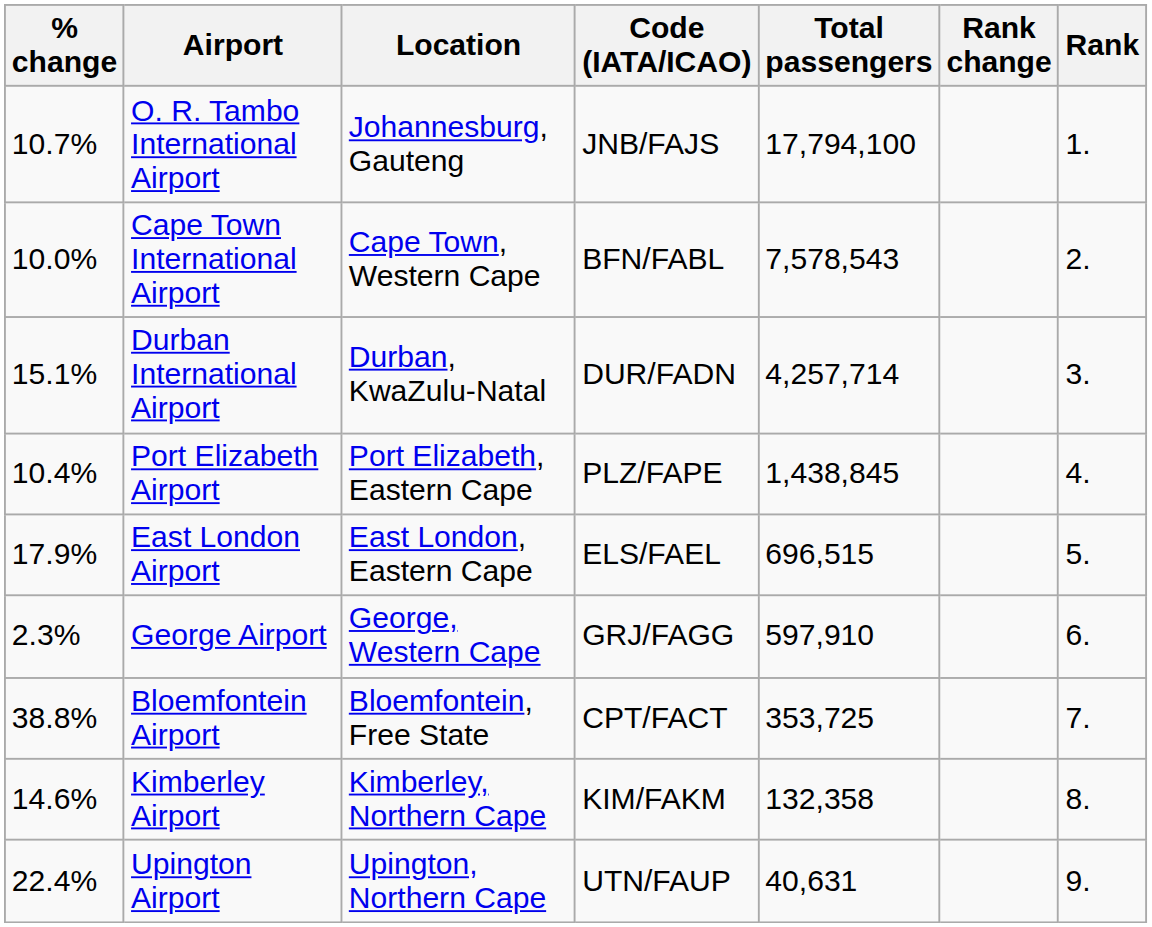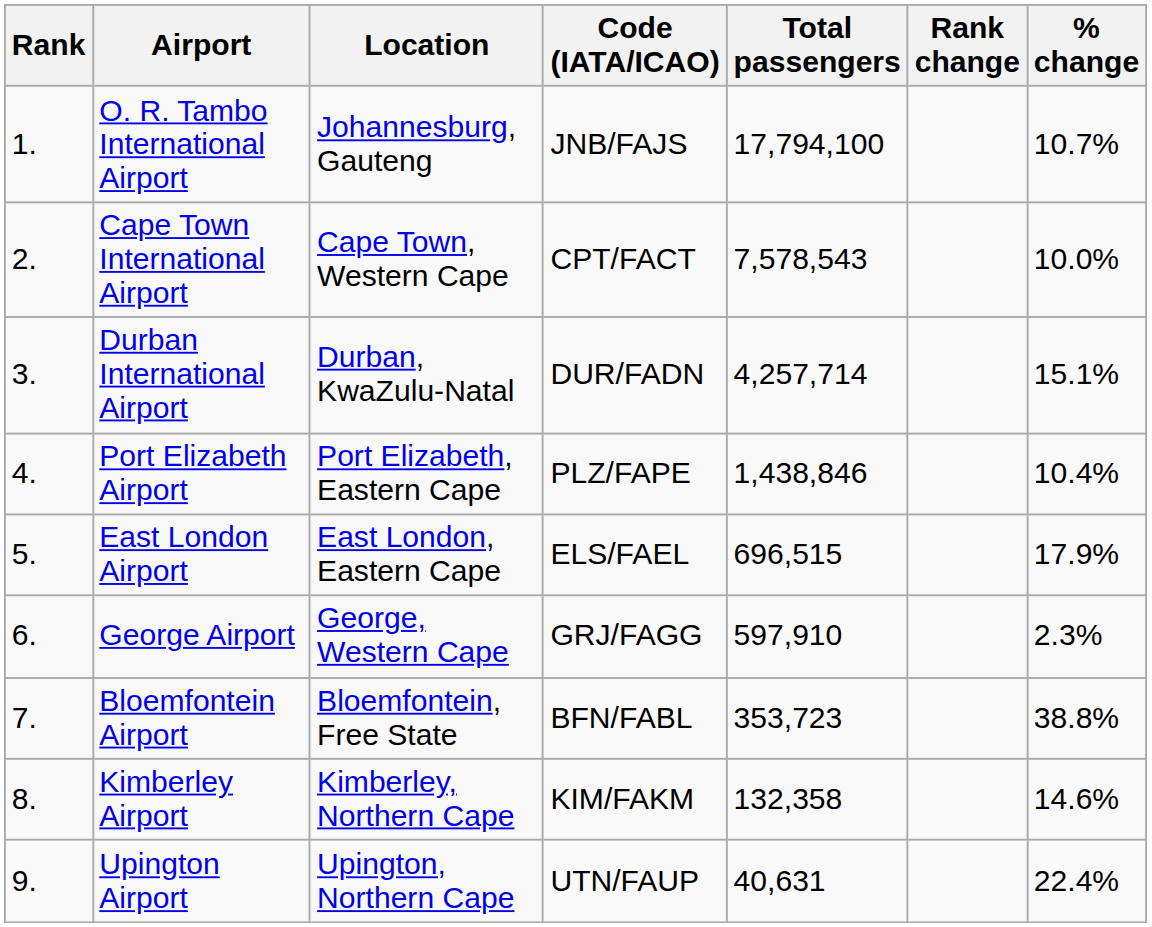columns swapped: Rank <-> % change
Cape Town International Airport | Code (IATA/ICAO): BFN/FABL -> CPT/FACT
Port Elizabeth Airport | Total passengers: 1,438,845 -> 1,438,846
Bloemfontein Airport | Code (IATA/ICAO): CPT/FACT -> BFN/FABL
Bloemfontein Airport | Total passengers: 353,725 -> 353,723
